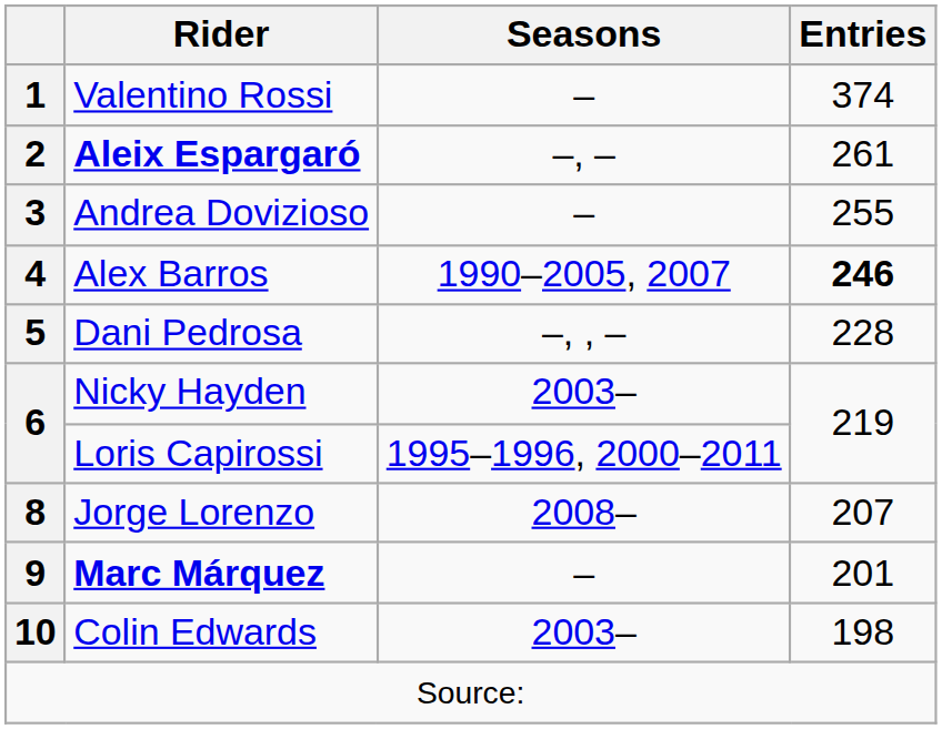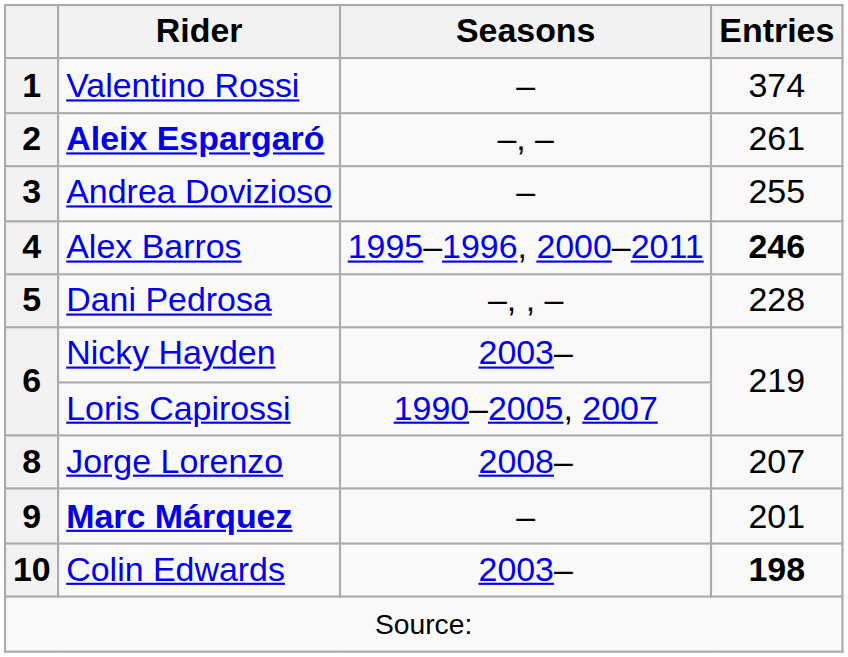4 | Seasons: 1990–2005, 2007 -> 1995–1996, 2000–2011
6 / Loris Capirossi | Seasons: 1995–1996, 2000–2011 -> 1990–2005, 2007
10 | Entries: normal -> bold
